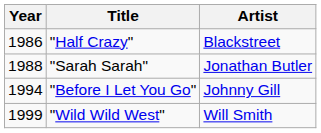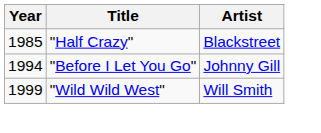"Half Crazy" | Year: 1986 -> 1985
- row: 1988 | "Sarah Sarah" | Jonathan Butler
